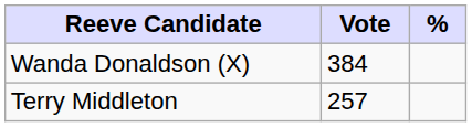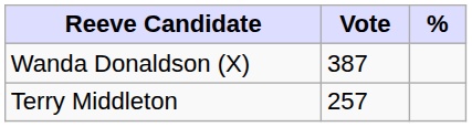Wanda Donaldson (X) | Vote: 384 -> 387
